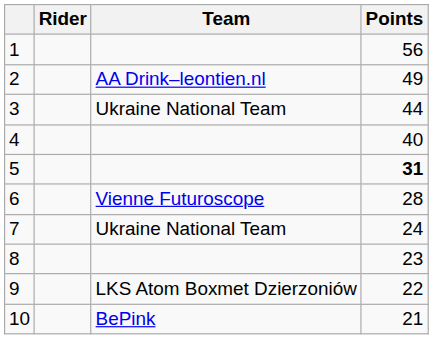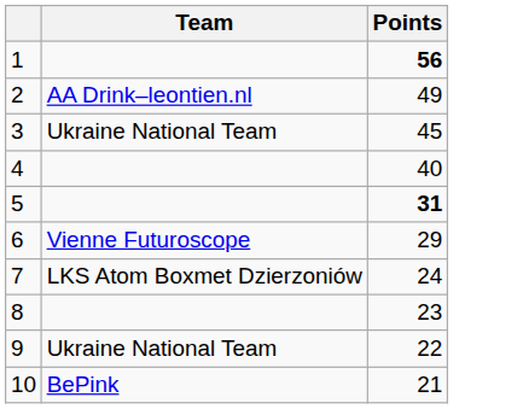- column: Rider
1 | Points: normal -> bold
3 | Points: 44 -> 45
6 | Points: 28 -> 29
7 | Team: Ukraine National Team -> LKS Atom Boxmet Dzierzoniów
9 | Team: LKS Atom Boxmet Dzierzoniów -> Ukraine National Team
